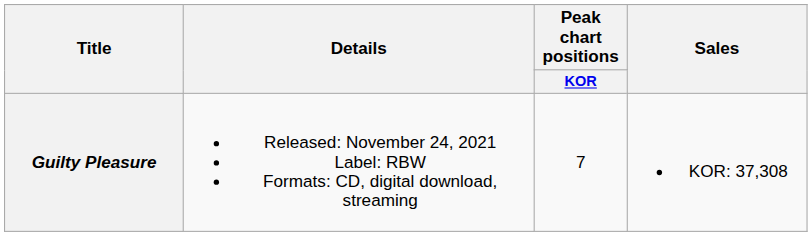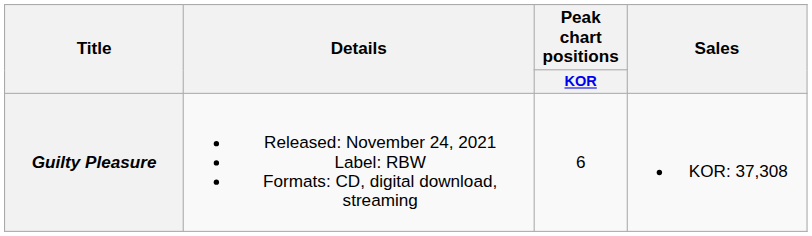Guilty Pleasure | Peak chart positions / KOR: 7 -> 6
